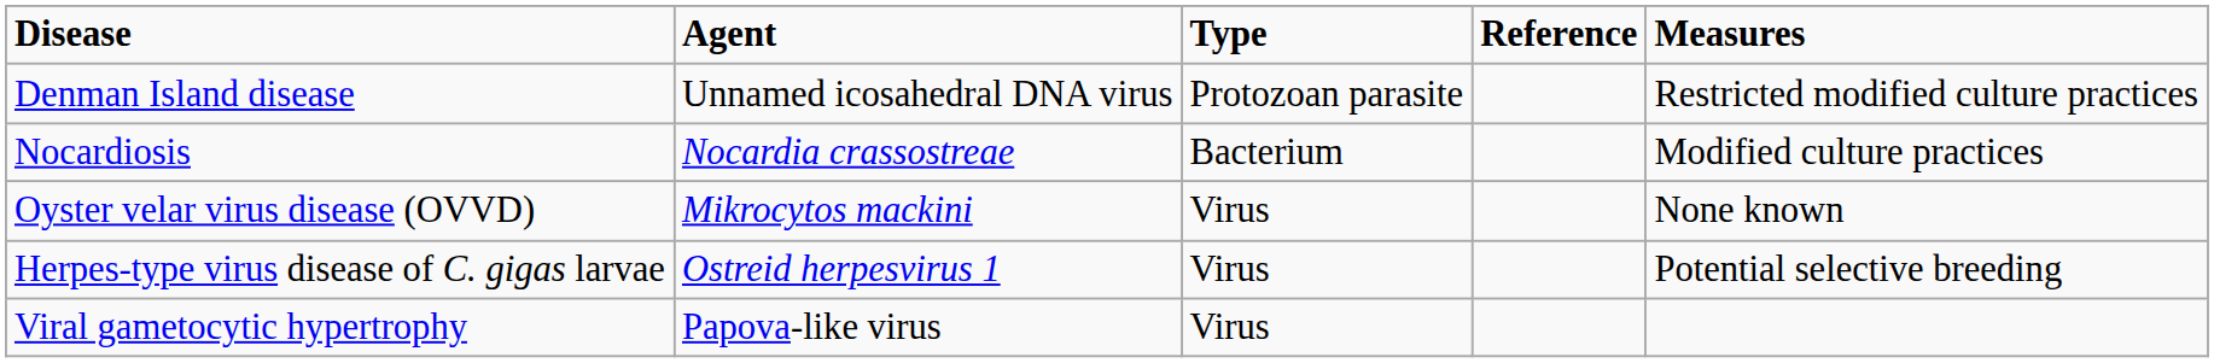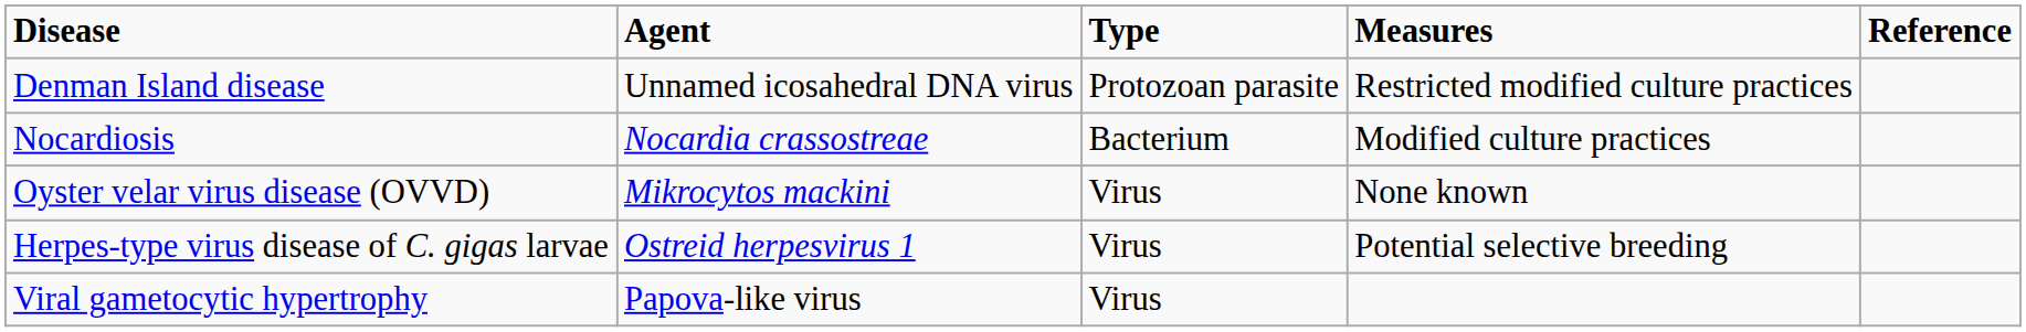columns swapped: Measures <-> Reference
